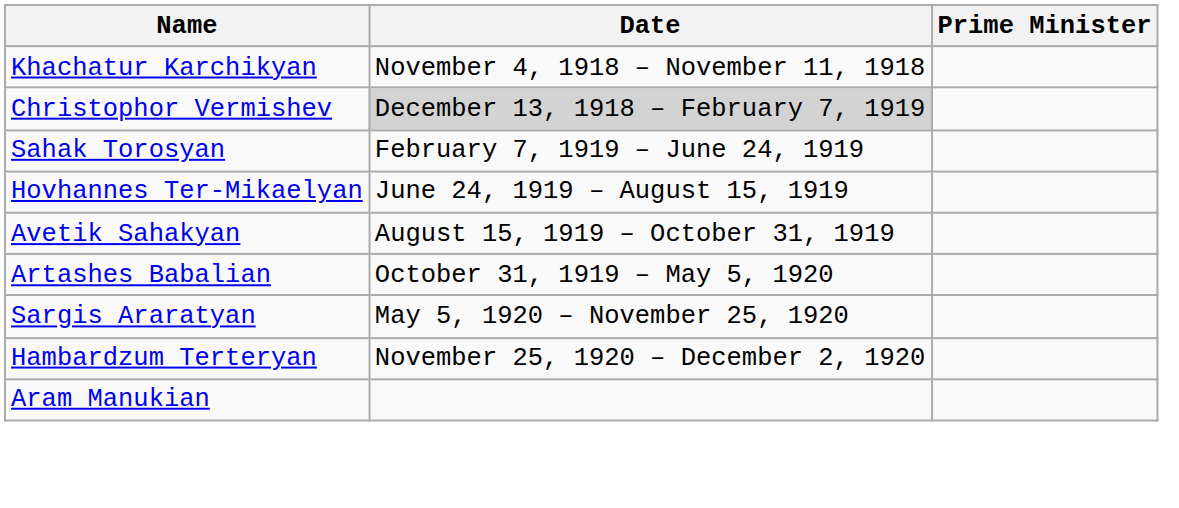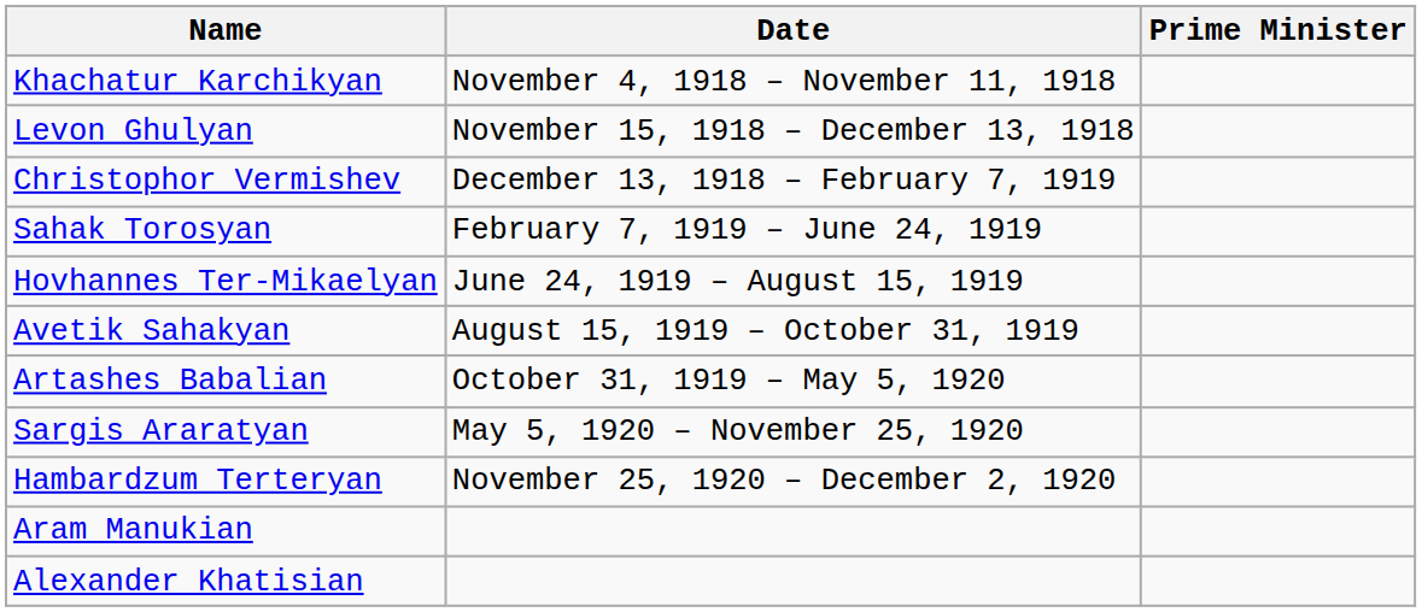+ row: Levon Ghulyan | November 15, 1918 – December 13, 1918
Christophor Vermishev | Date: lightgrey background -> no background
+ row: Alexander Khatisian
